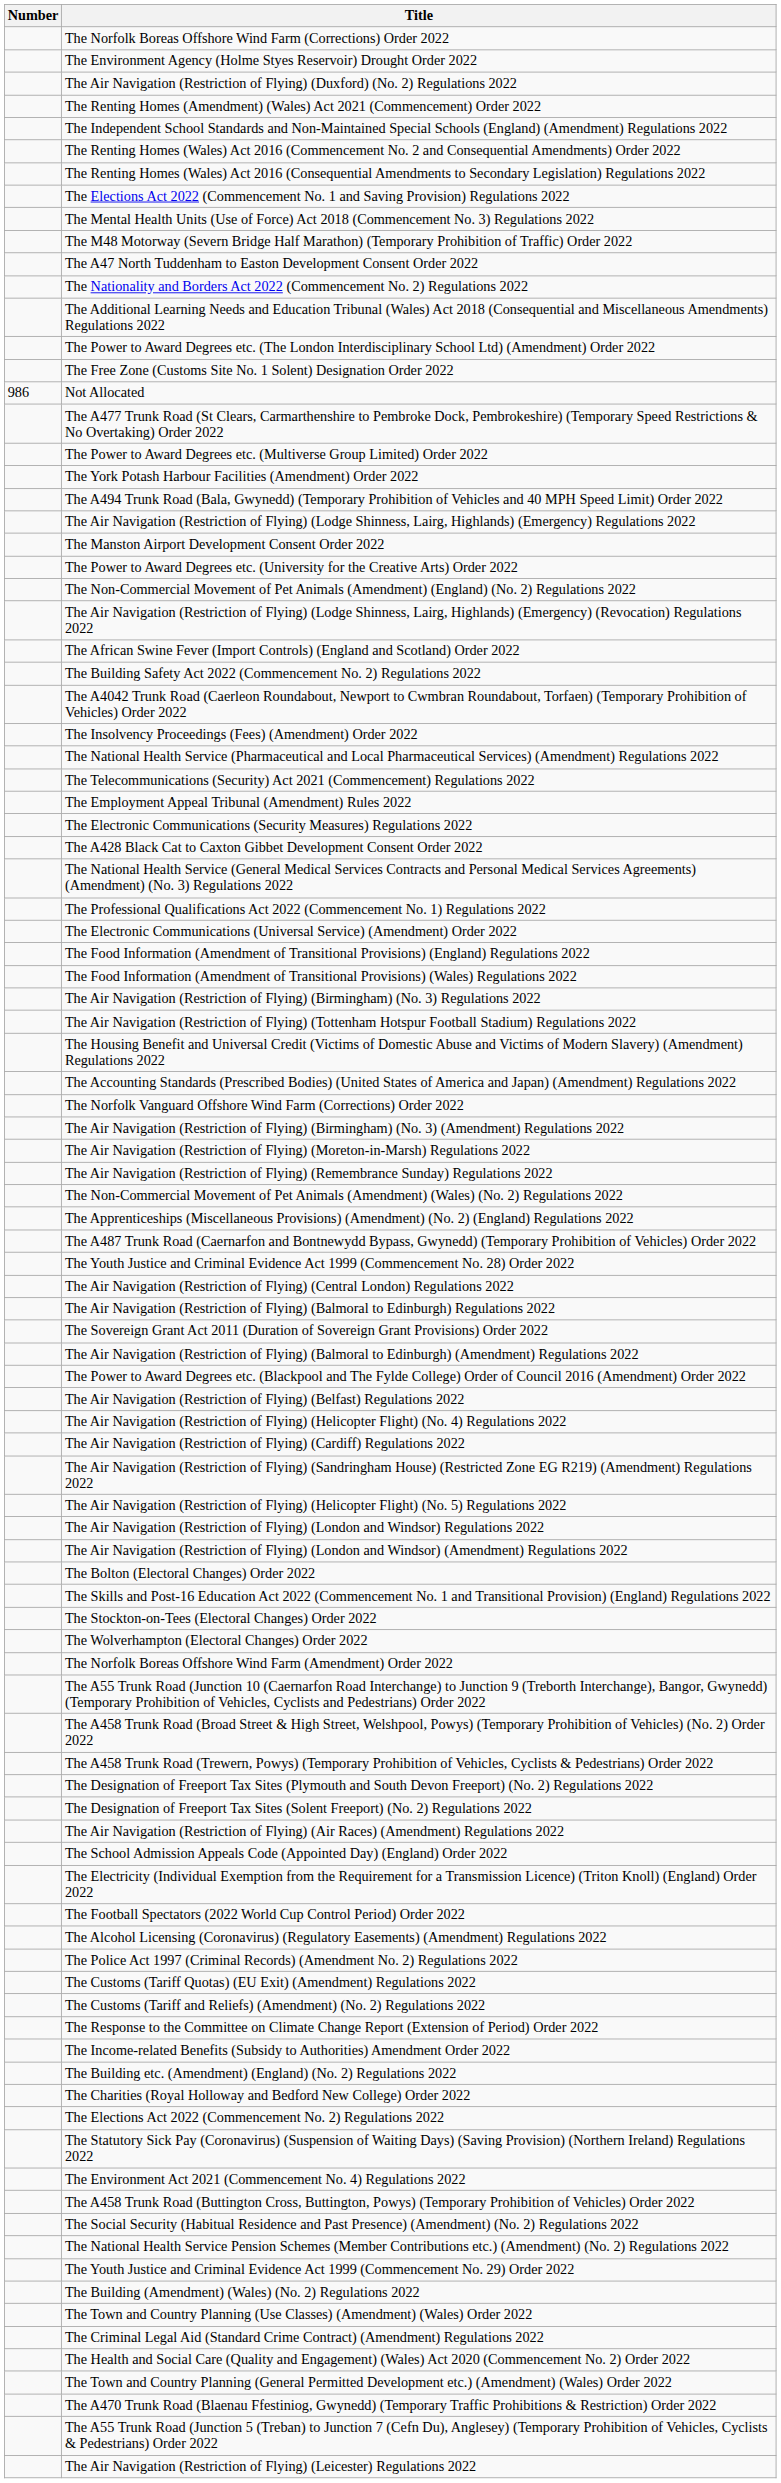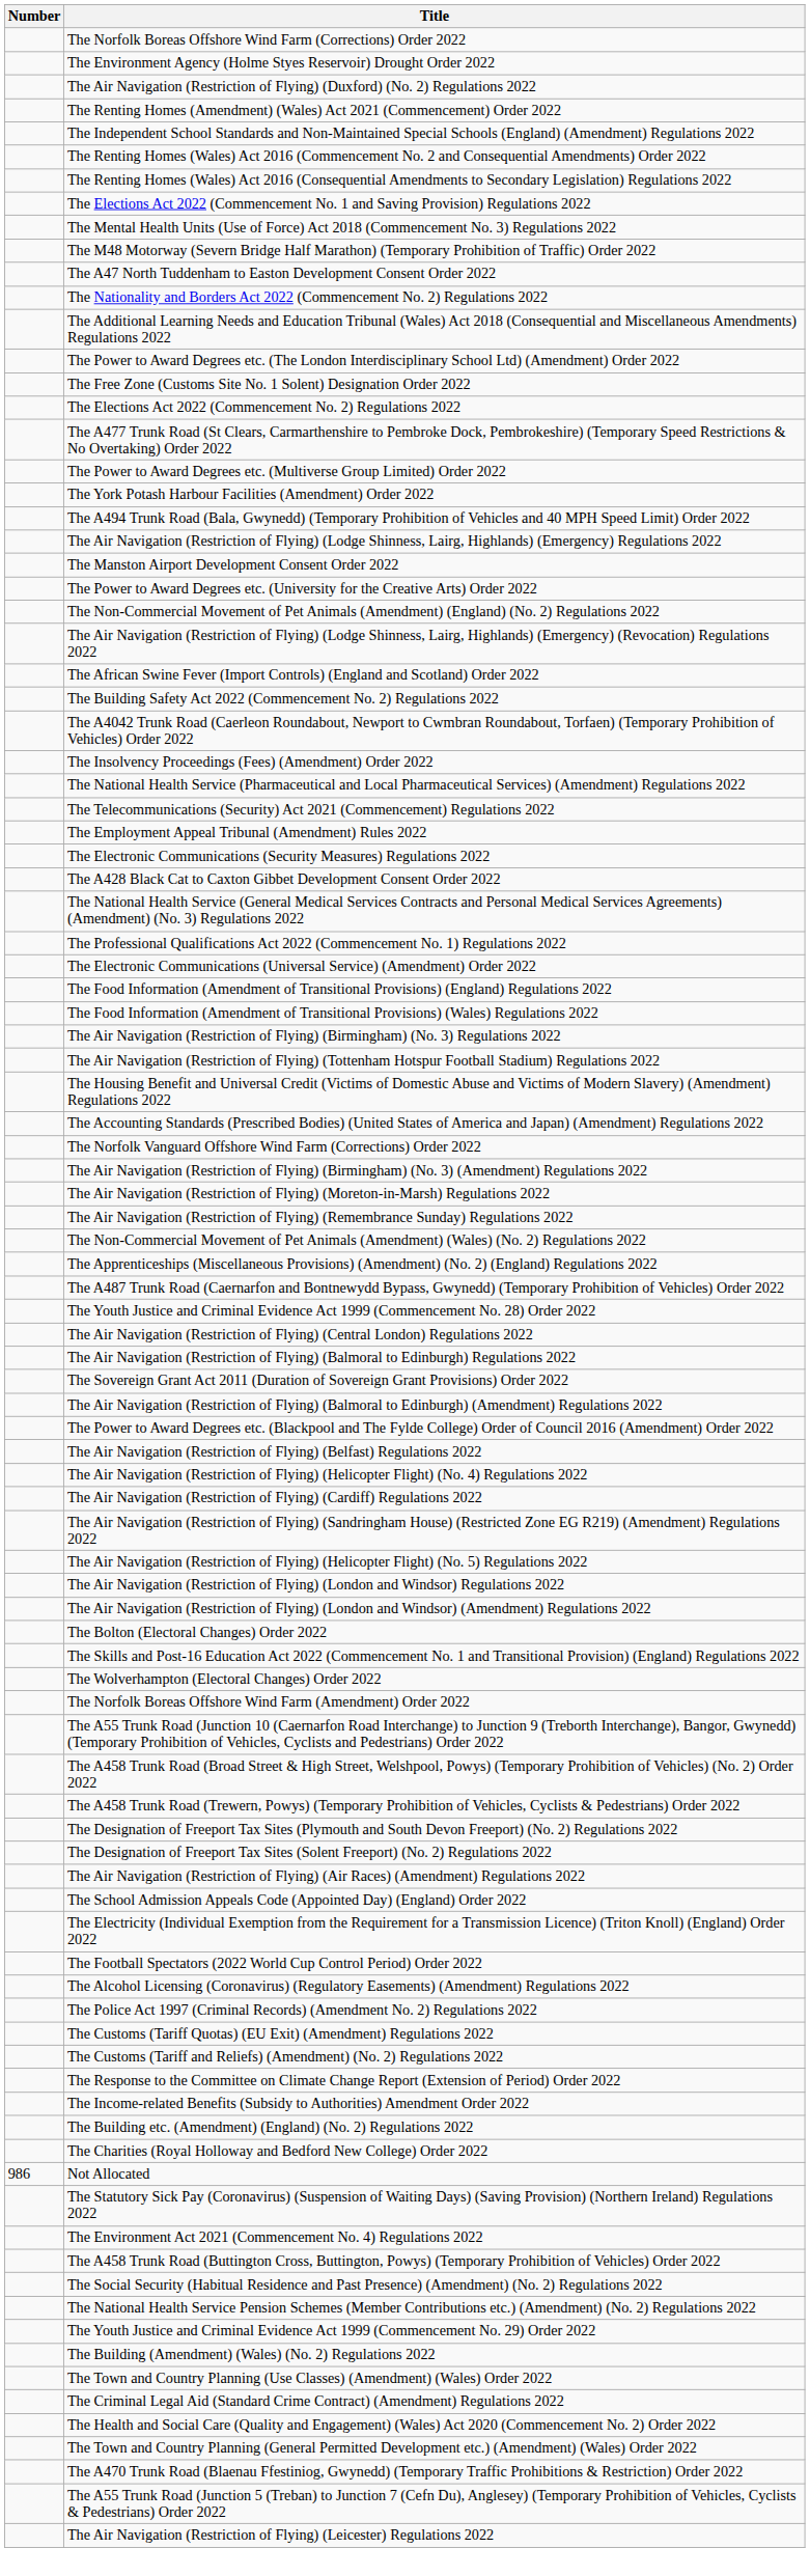rows swapped: The Elections Act 2022 (Commencement No. 2) Regulations 2022 <-> Not Allocated
- row: The Stockton-on-Tees (Electoral Changes) Order 2022
